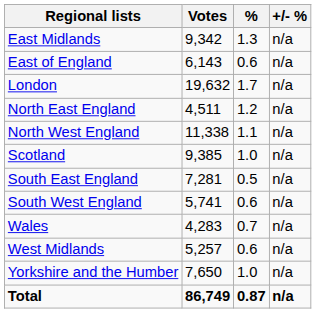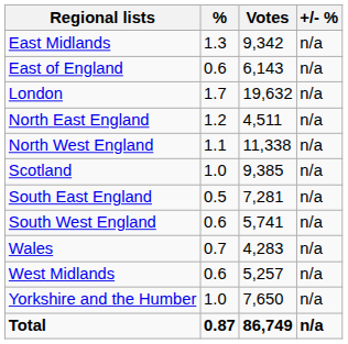columns swapped: Votes <-> %
